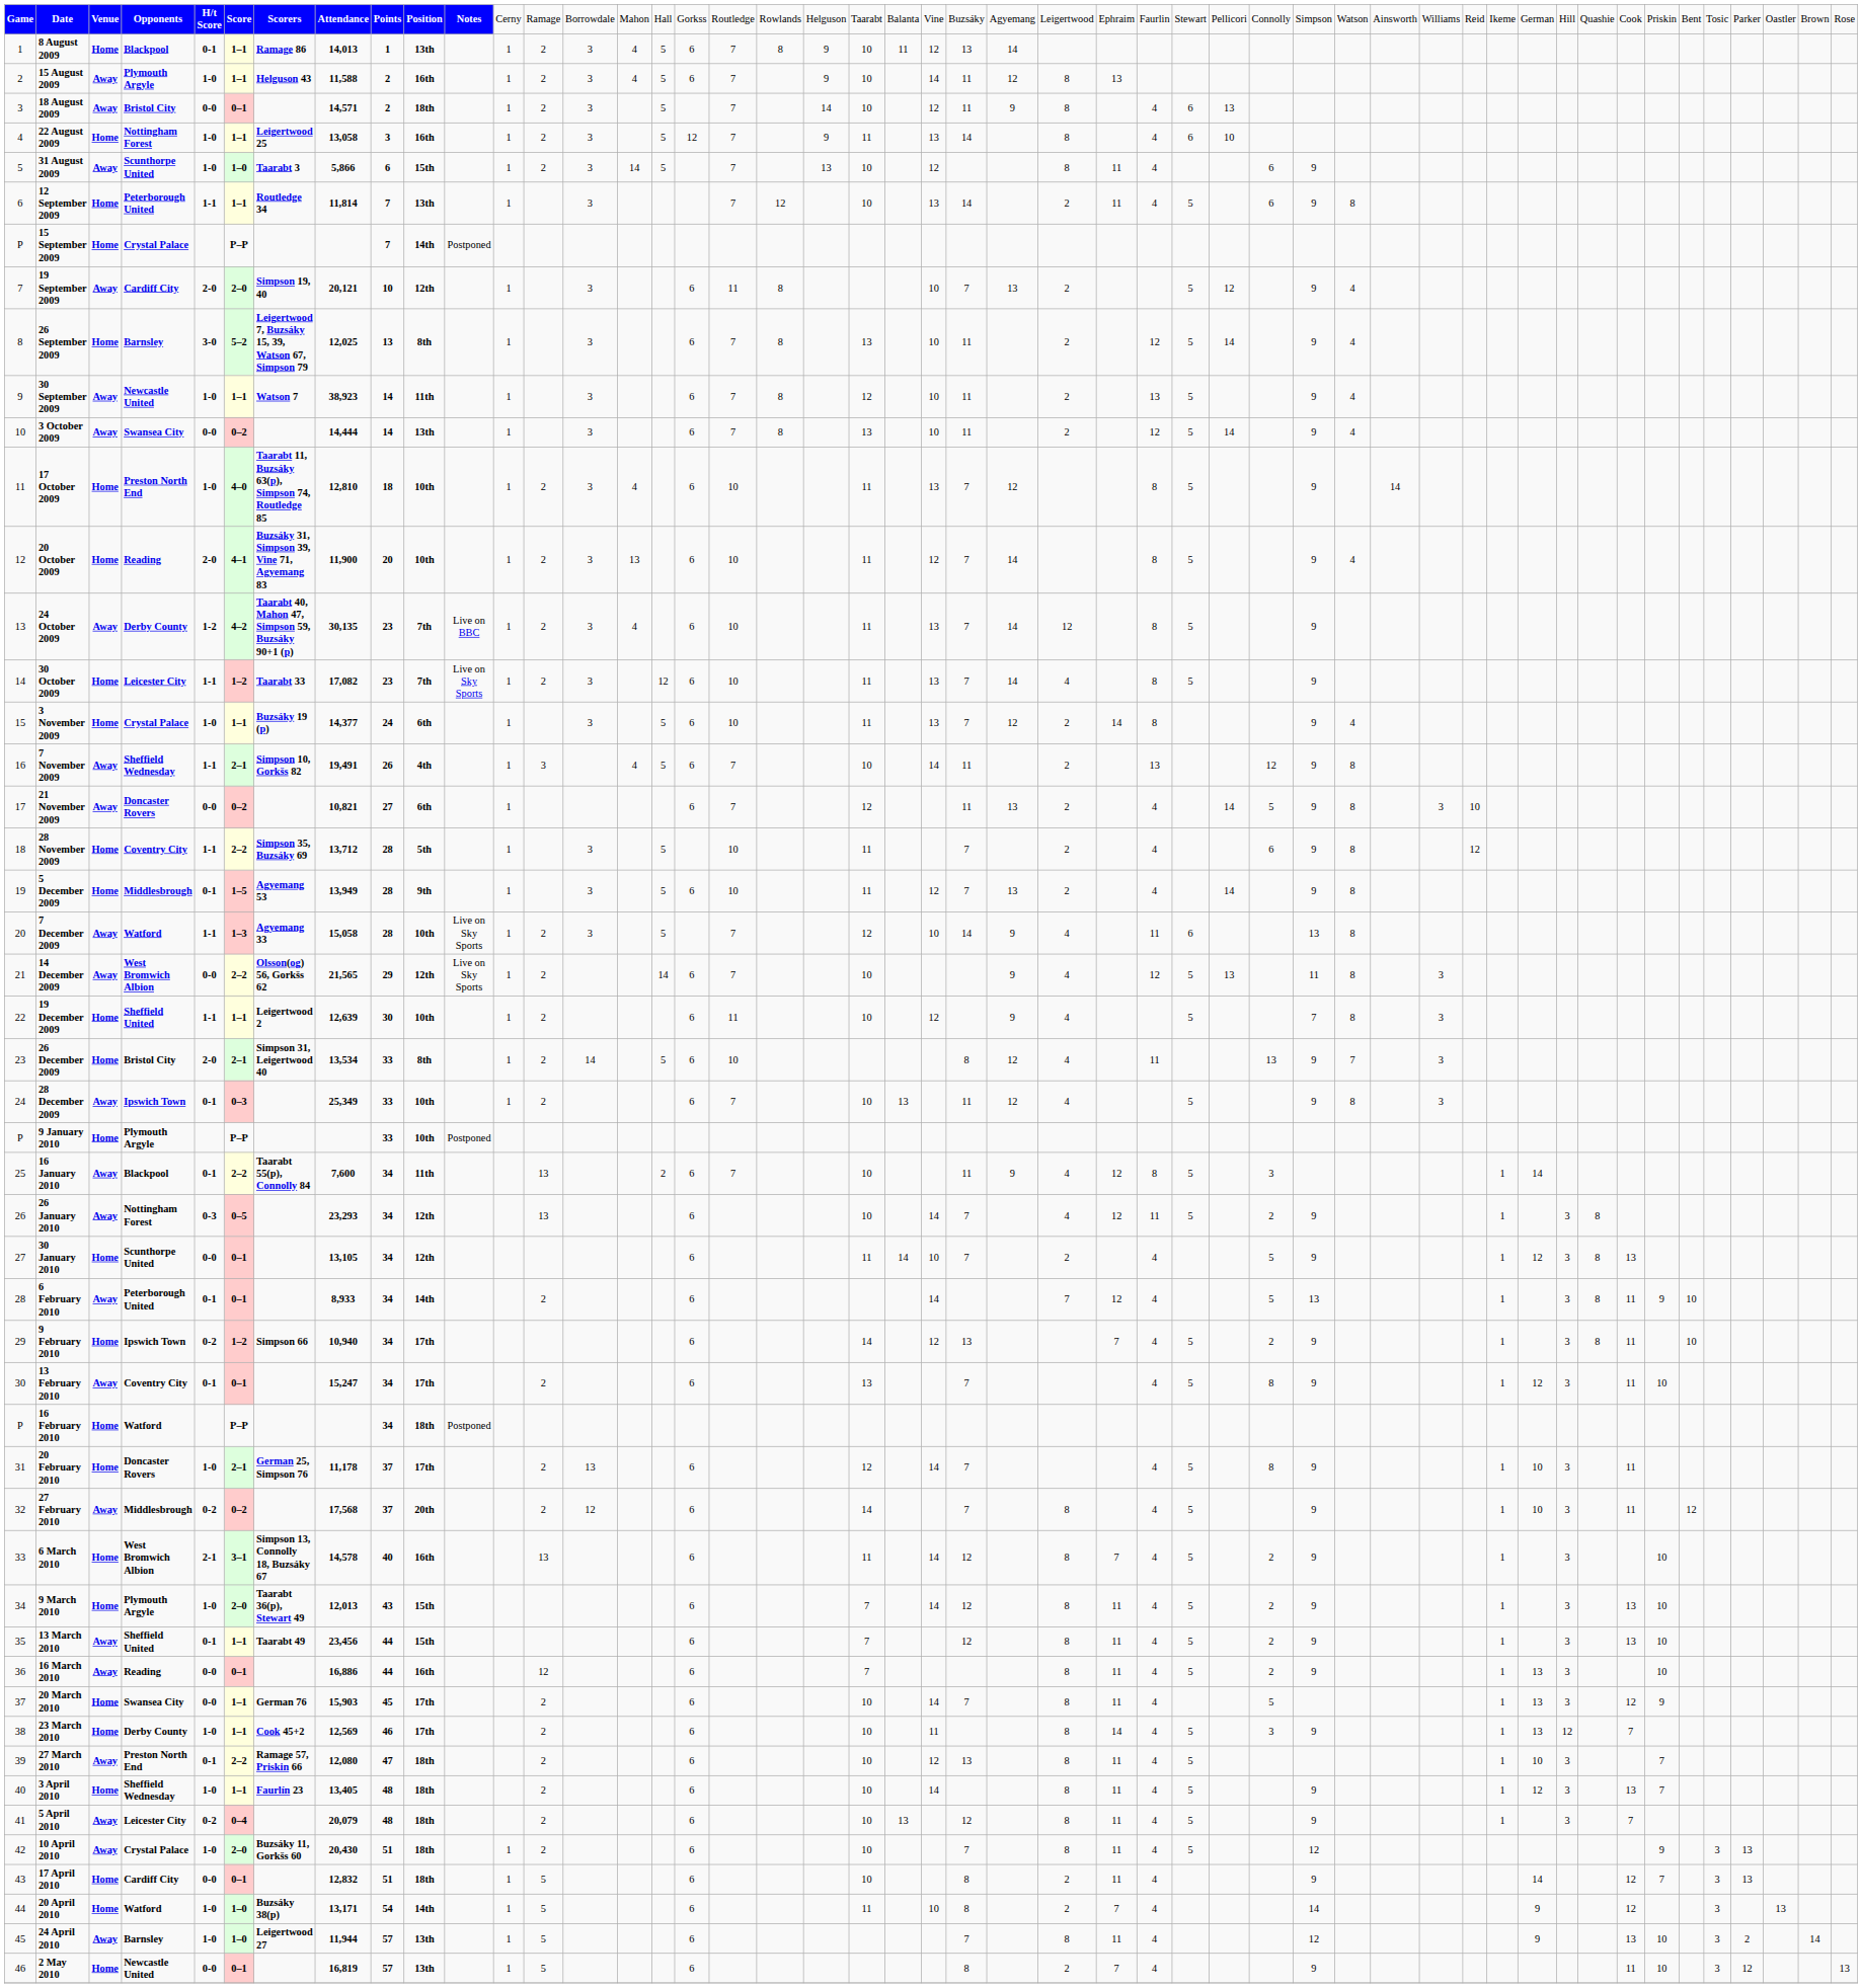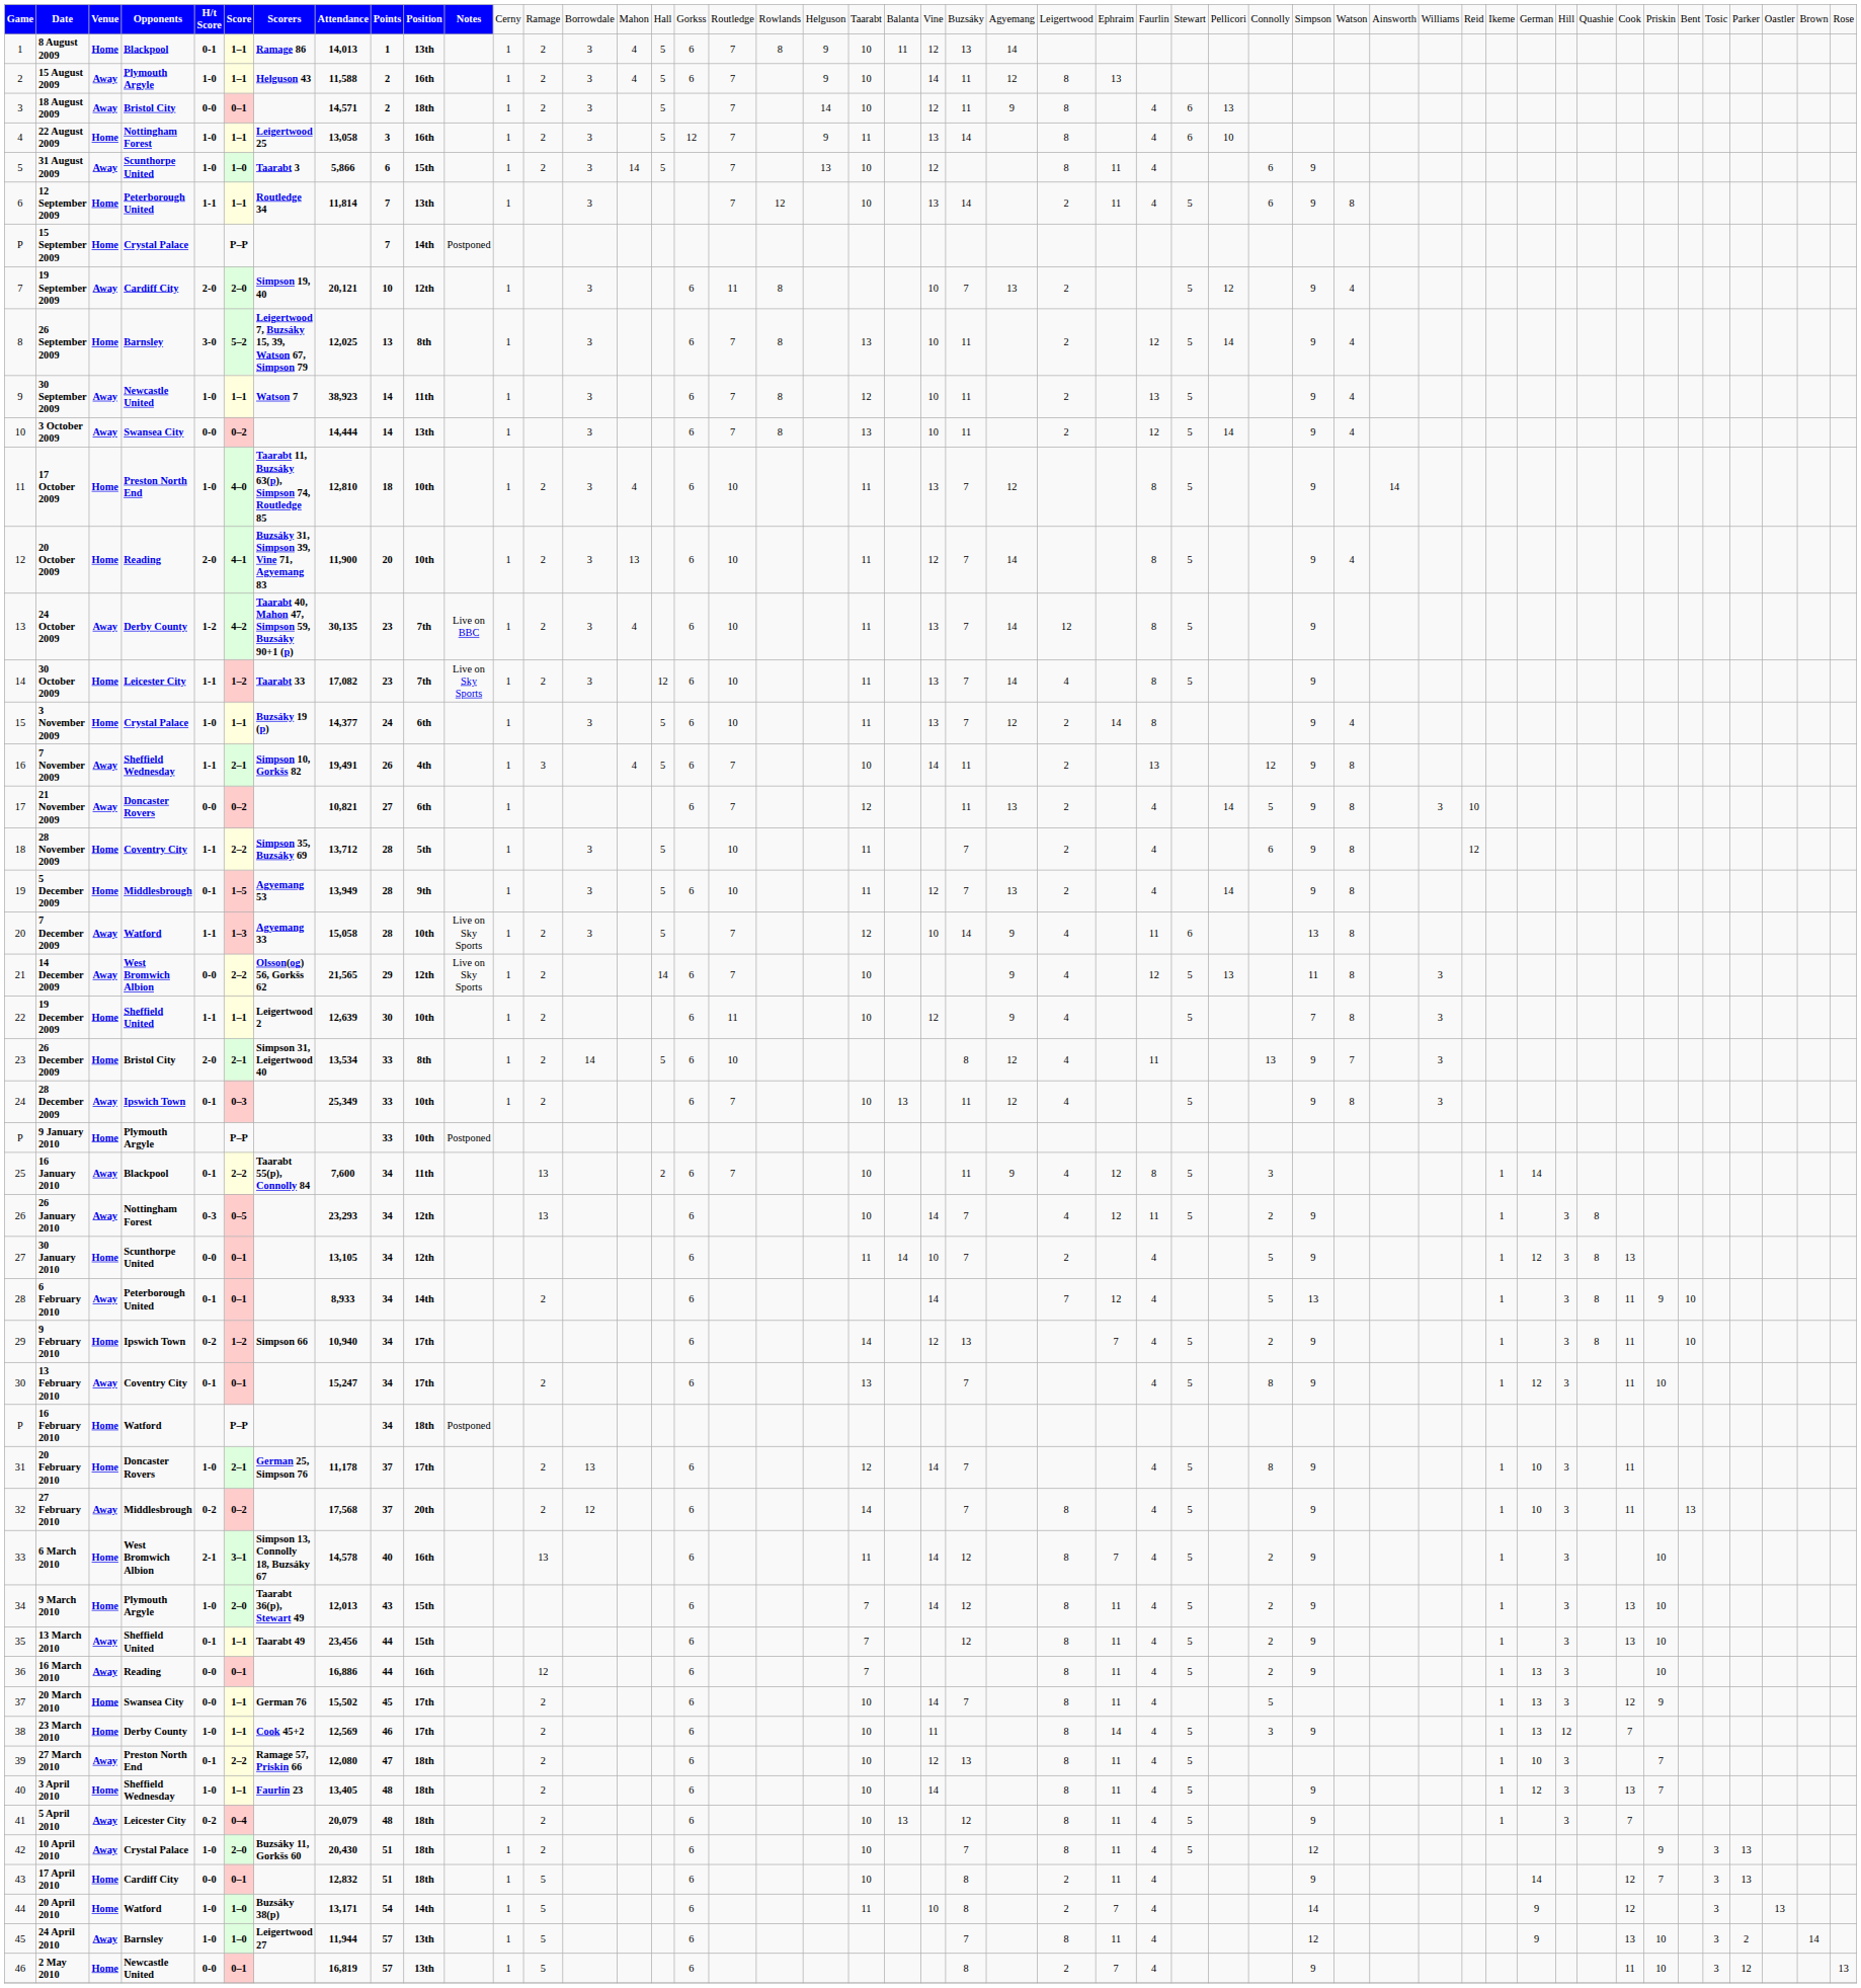27 February 2010 | column 43: 12 -> 13
20 March 2010 | column 8: 15,903 -> 15,502
